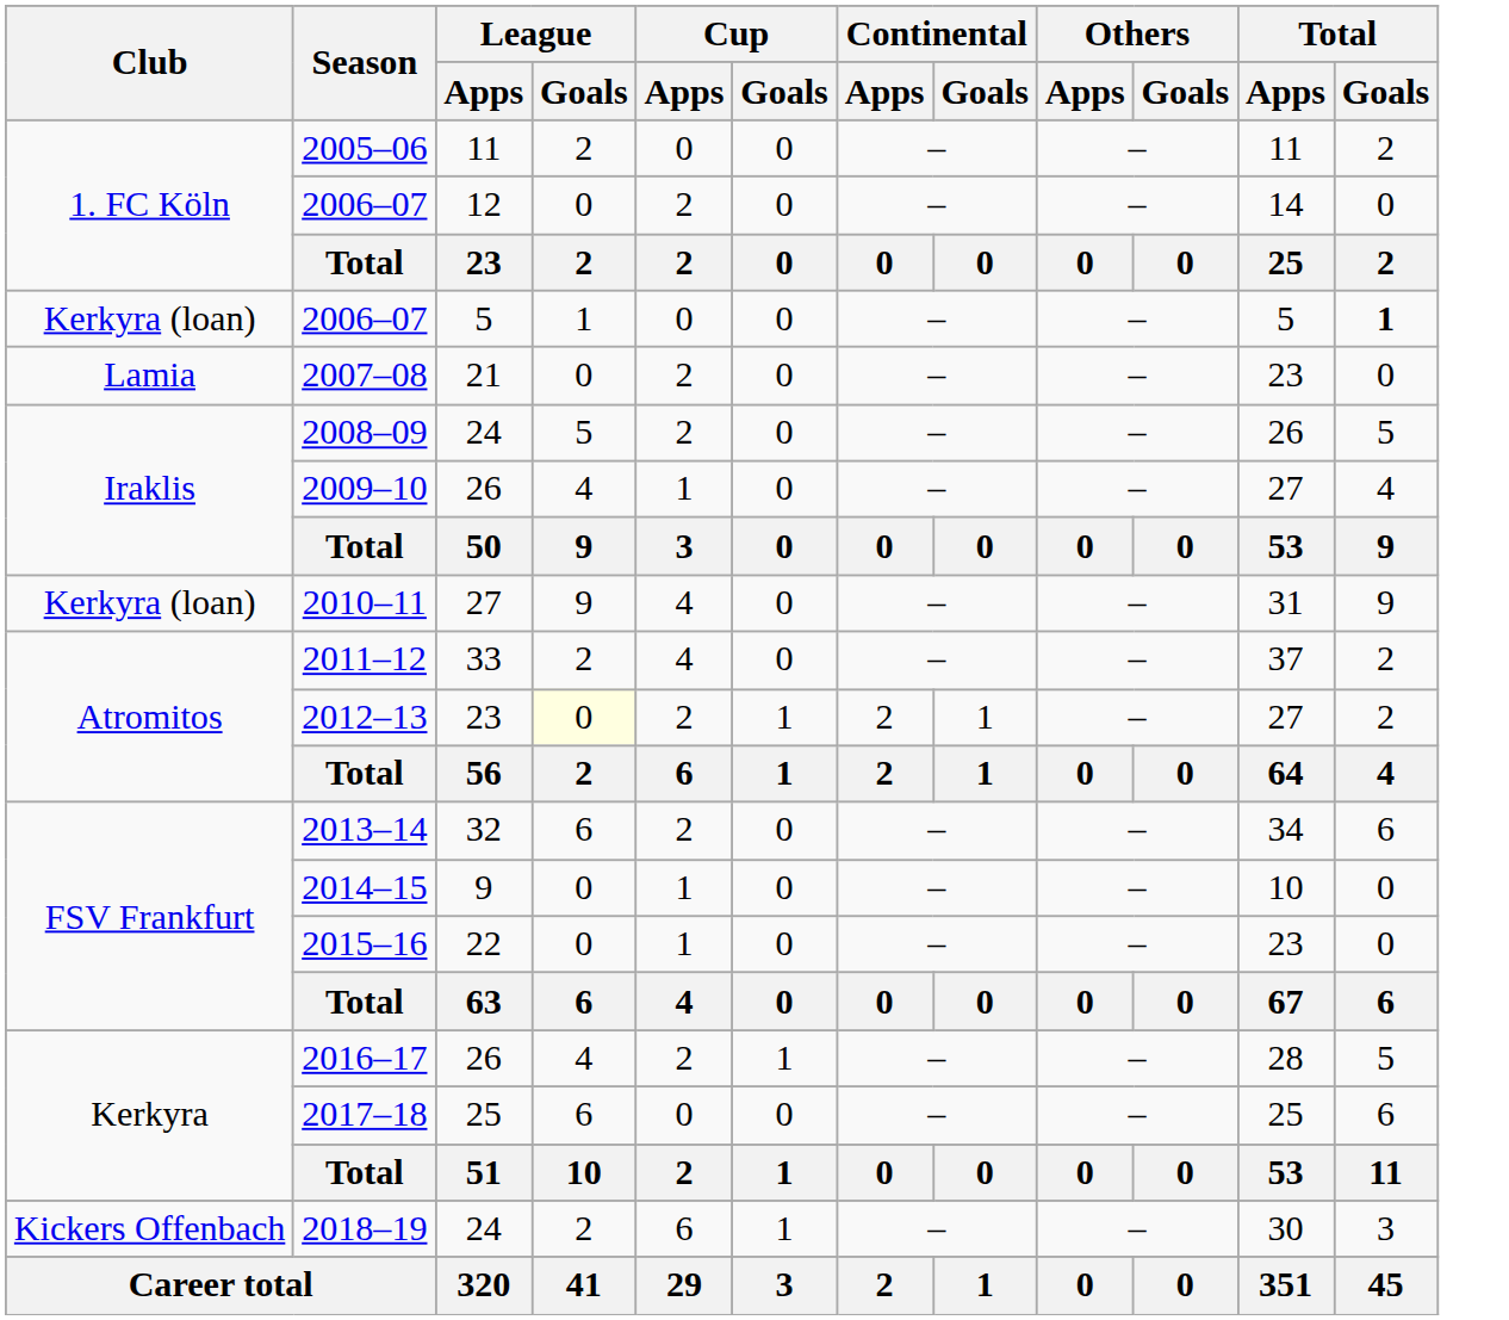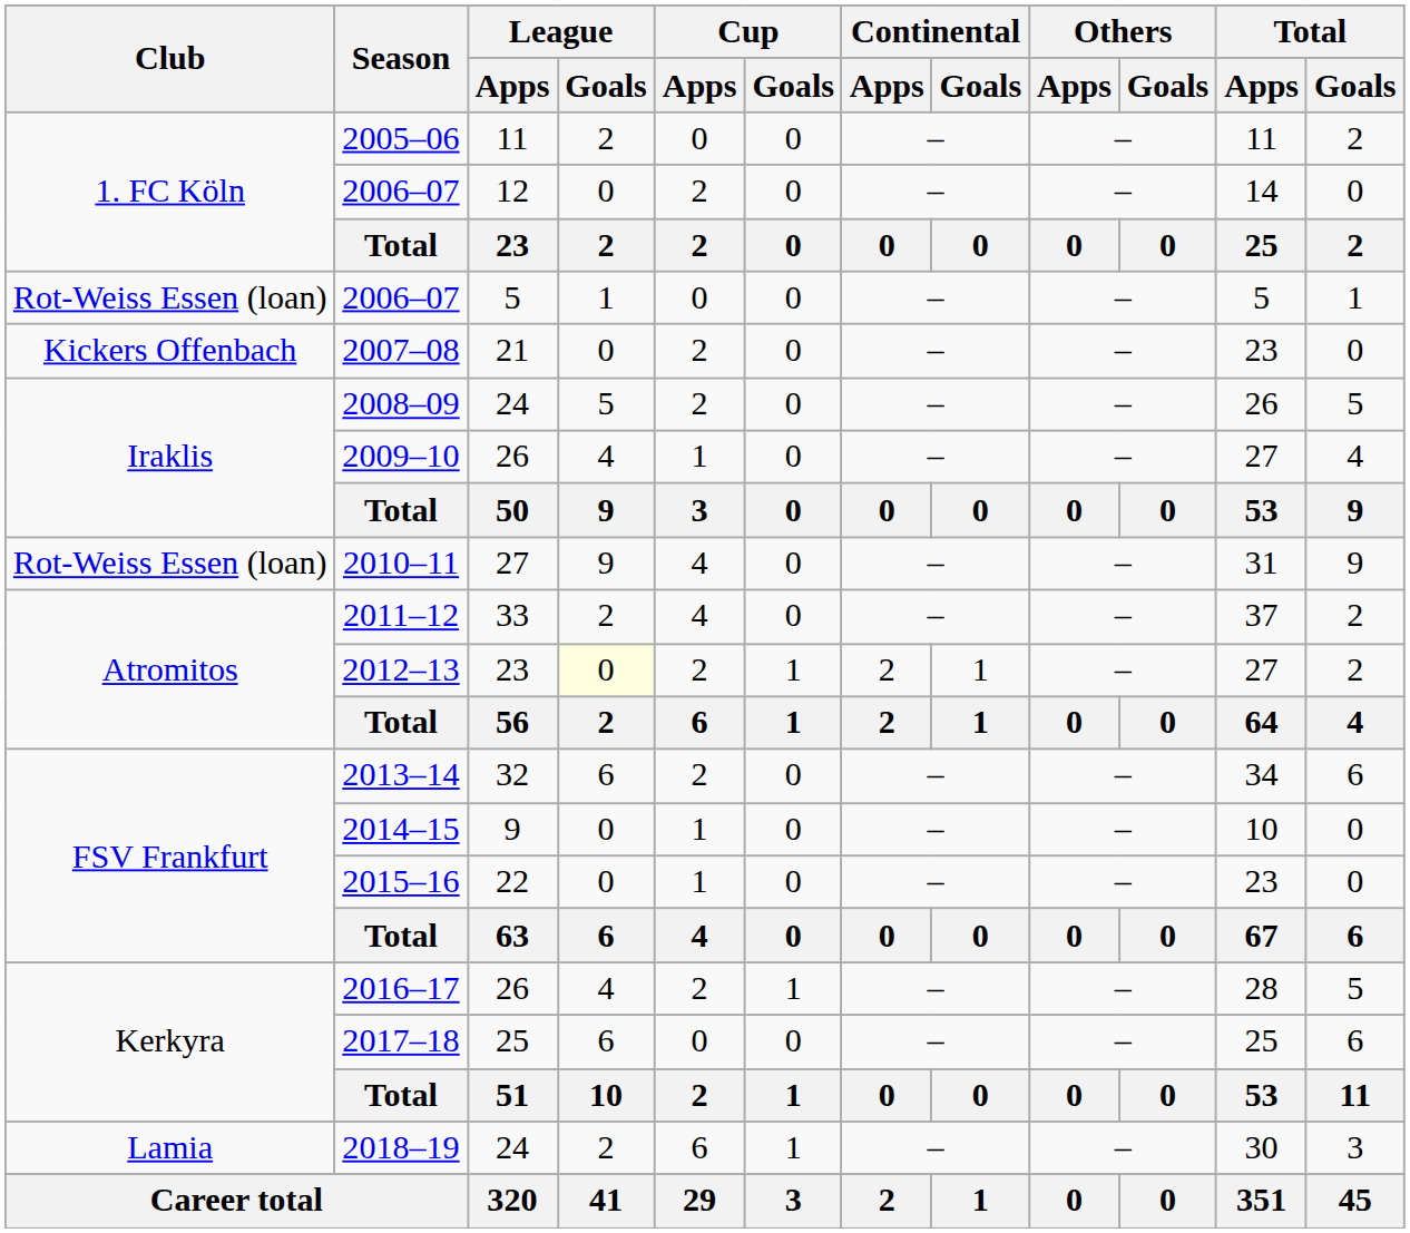2006–07 / 5 | Club: Kerkyra (loan) -> Rot-Weiss Essen (loan)
2006–07 / 5 | Total / Goals: bold -> normal
2007–08 | Club: Lamia -> Kickers Offenbach
2010–11 | Club: Kerkyra (loan) -> Rot-Weiss Essen (loan)
2018–19 | Club: Kickers Offenbach -> Lamia
